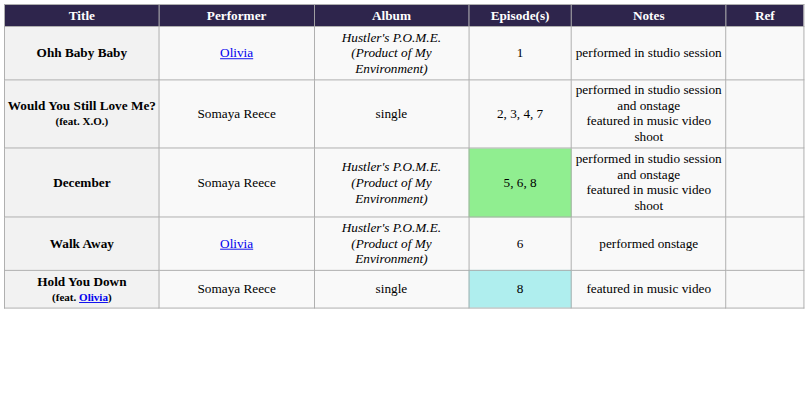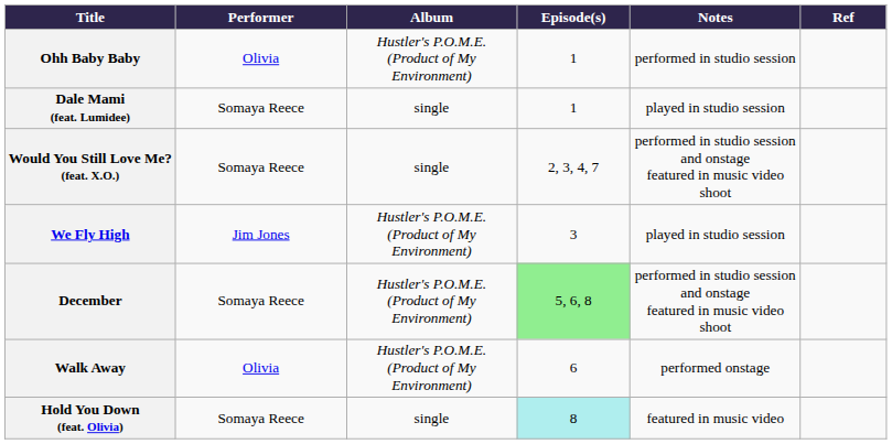+ row: Dale Mami (feat. Lumidee) | Somaya Reece | single | 1 | played in studio session
+ row: We Fly High | Jim Jones | Hustler's P.O.M.E. (Product of My Environment) | 3 | played in studio session
